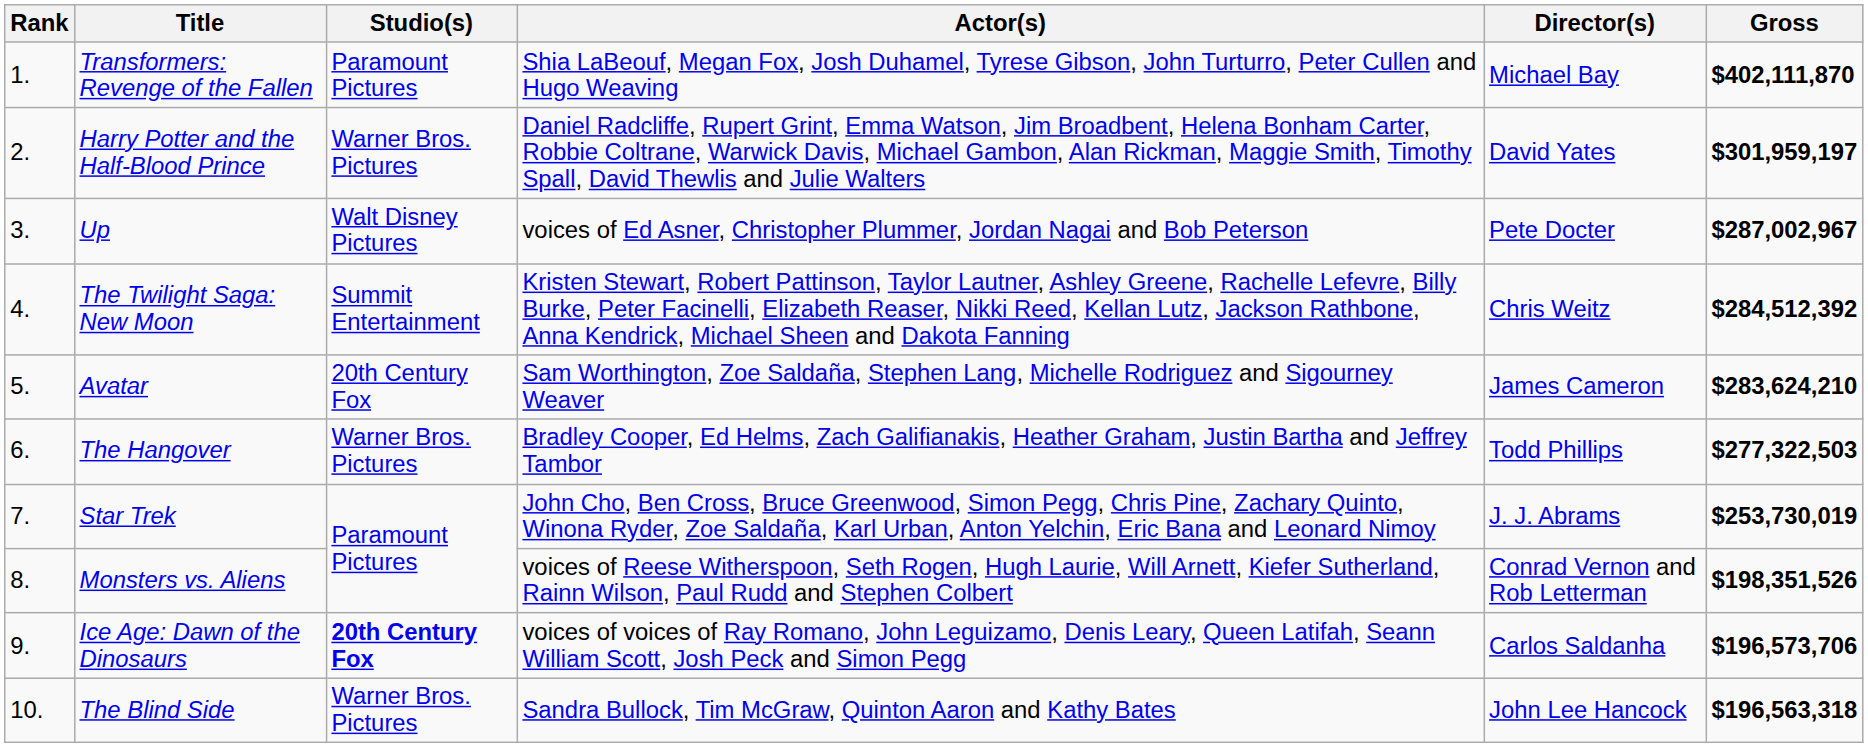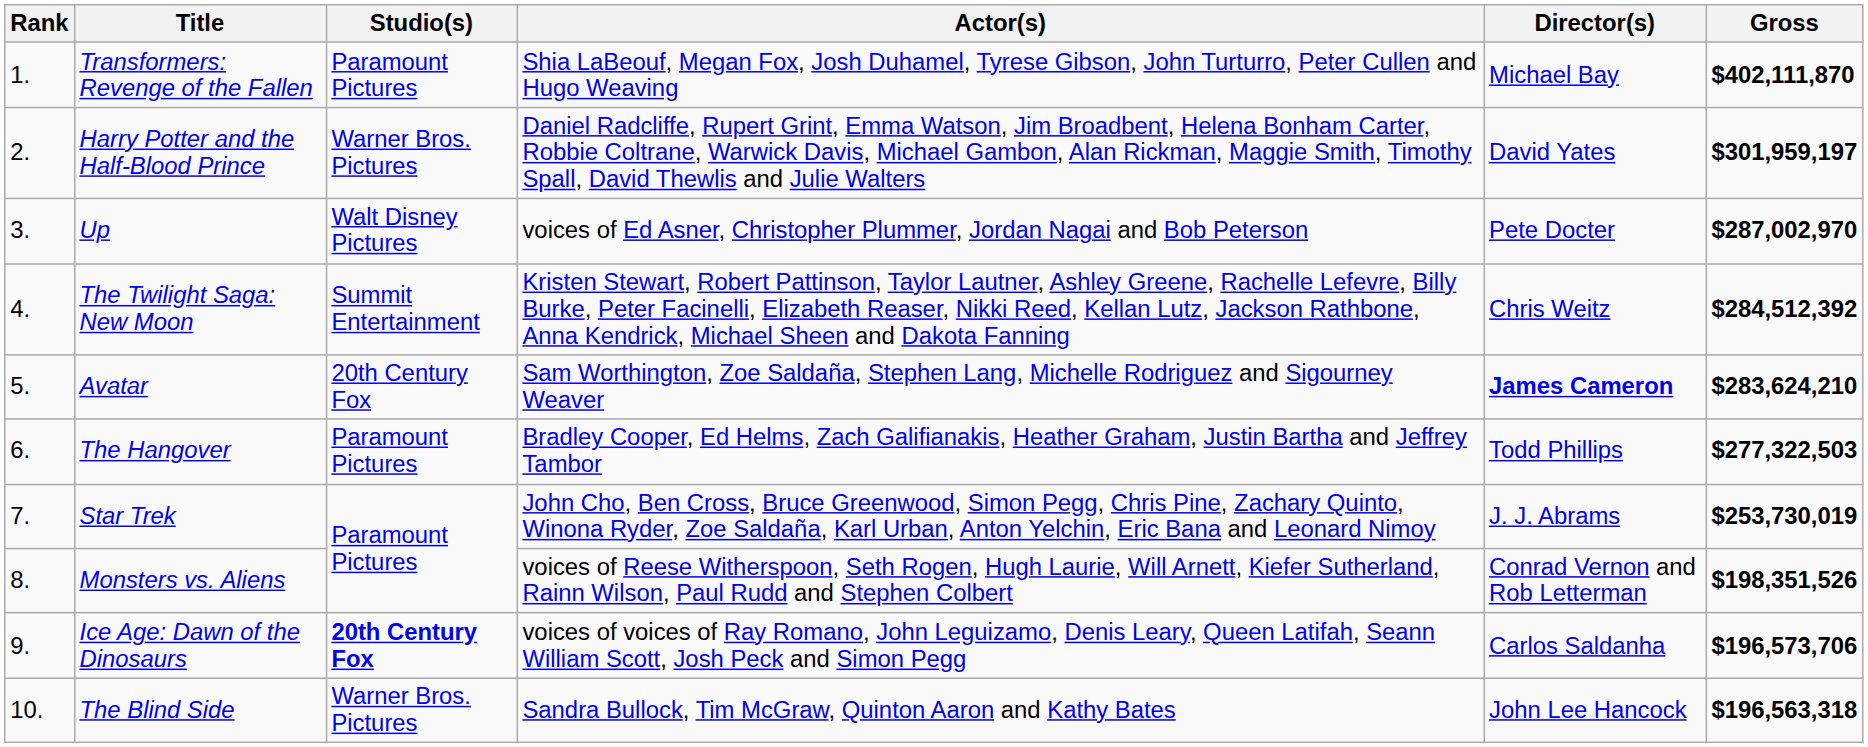Up | Gross: $287,002,967 -> $287,002,970
Avatar | Director(s): normal -> bold
The Hangover | Studio(s): Warner Bros. Pictures -> Paramount Pictures
